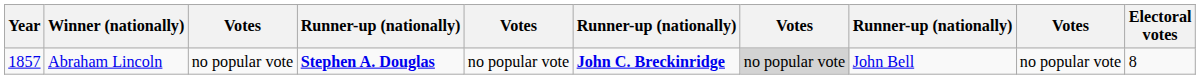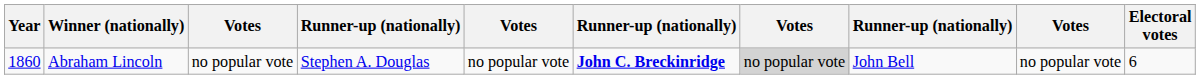Abraham Lincoln | Year: 1857 -> 1860
Abraham Lincoln | column 4: bold -> normal
Abraham Lincoln | Electoral votes: 8 -> 6
